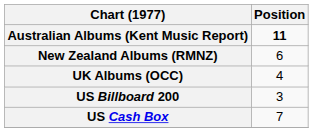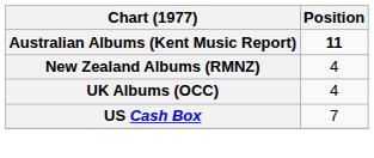New Zealand Albums (RMNZ) | Position: 6 -> 4
- row: US Billboard 200 | 3
